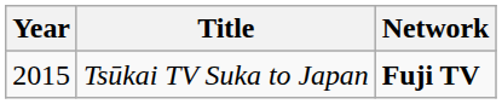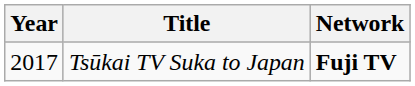Tsūkai TV Suka to Japan | Year: 2015 -> 2017
